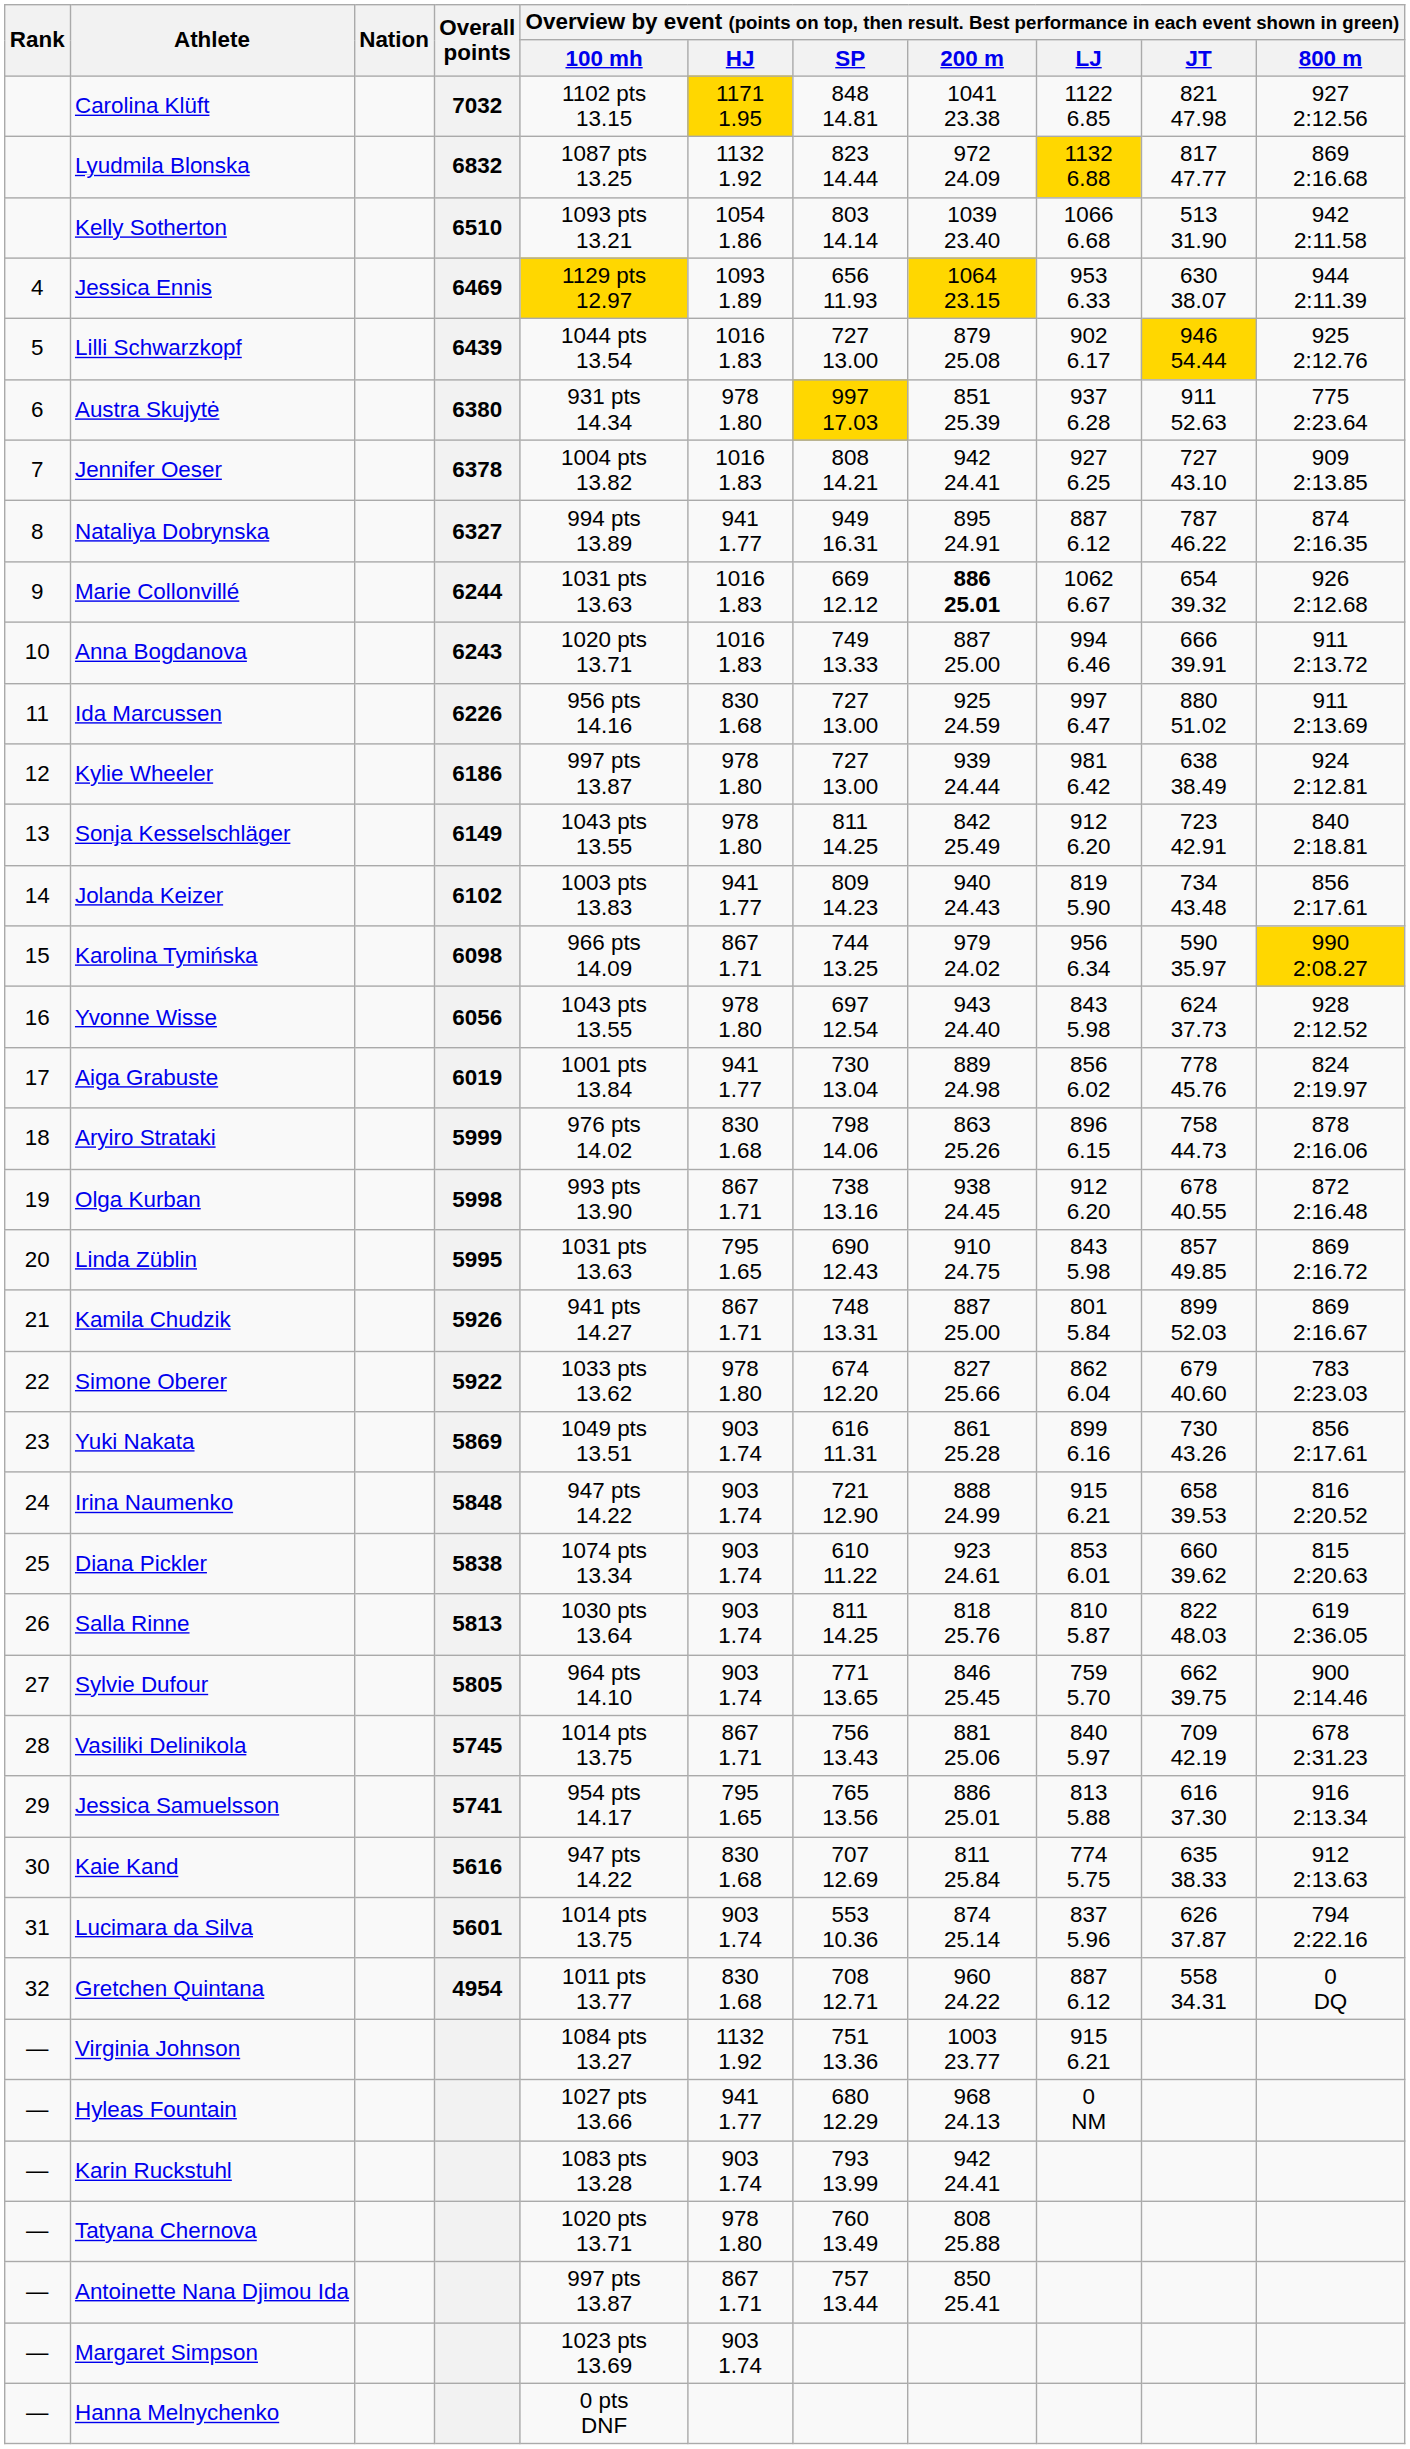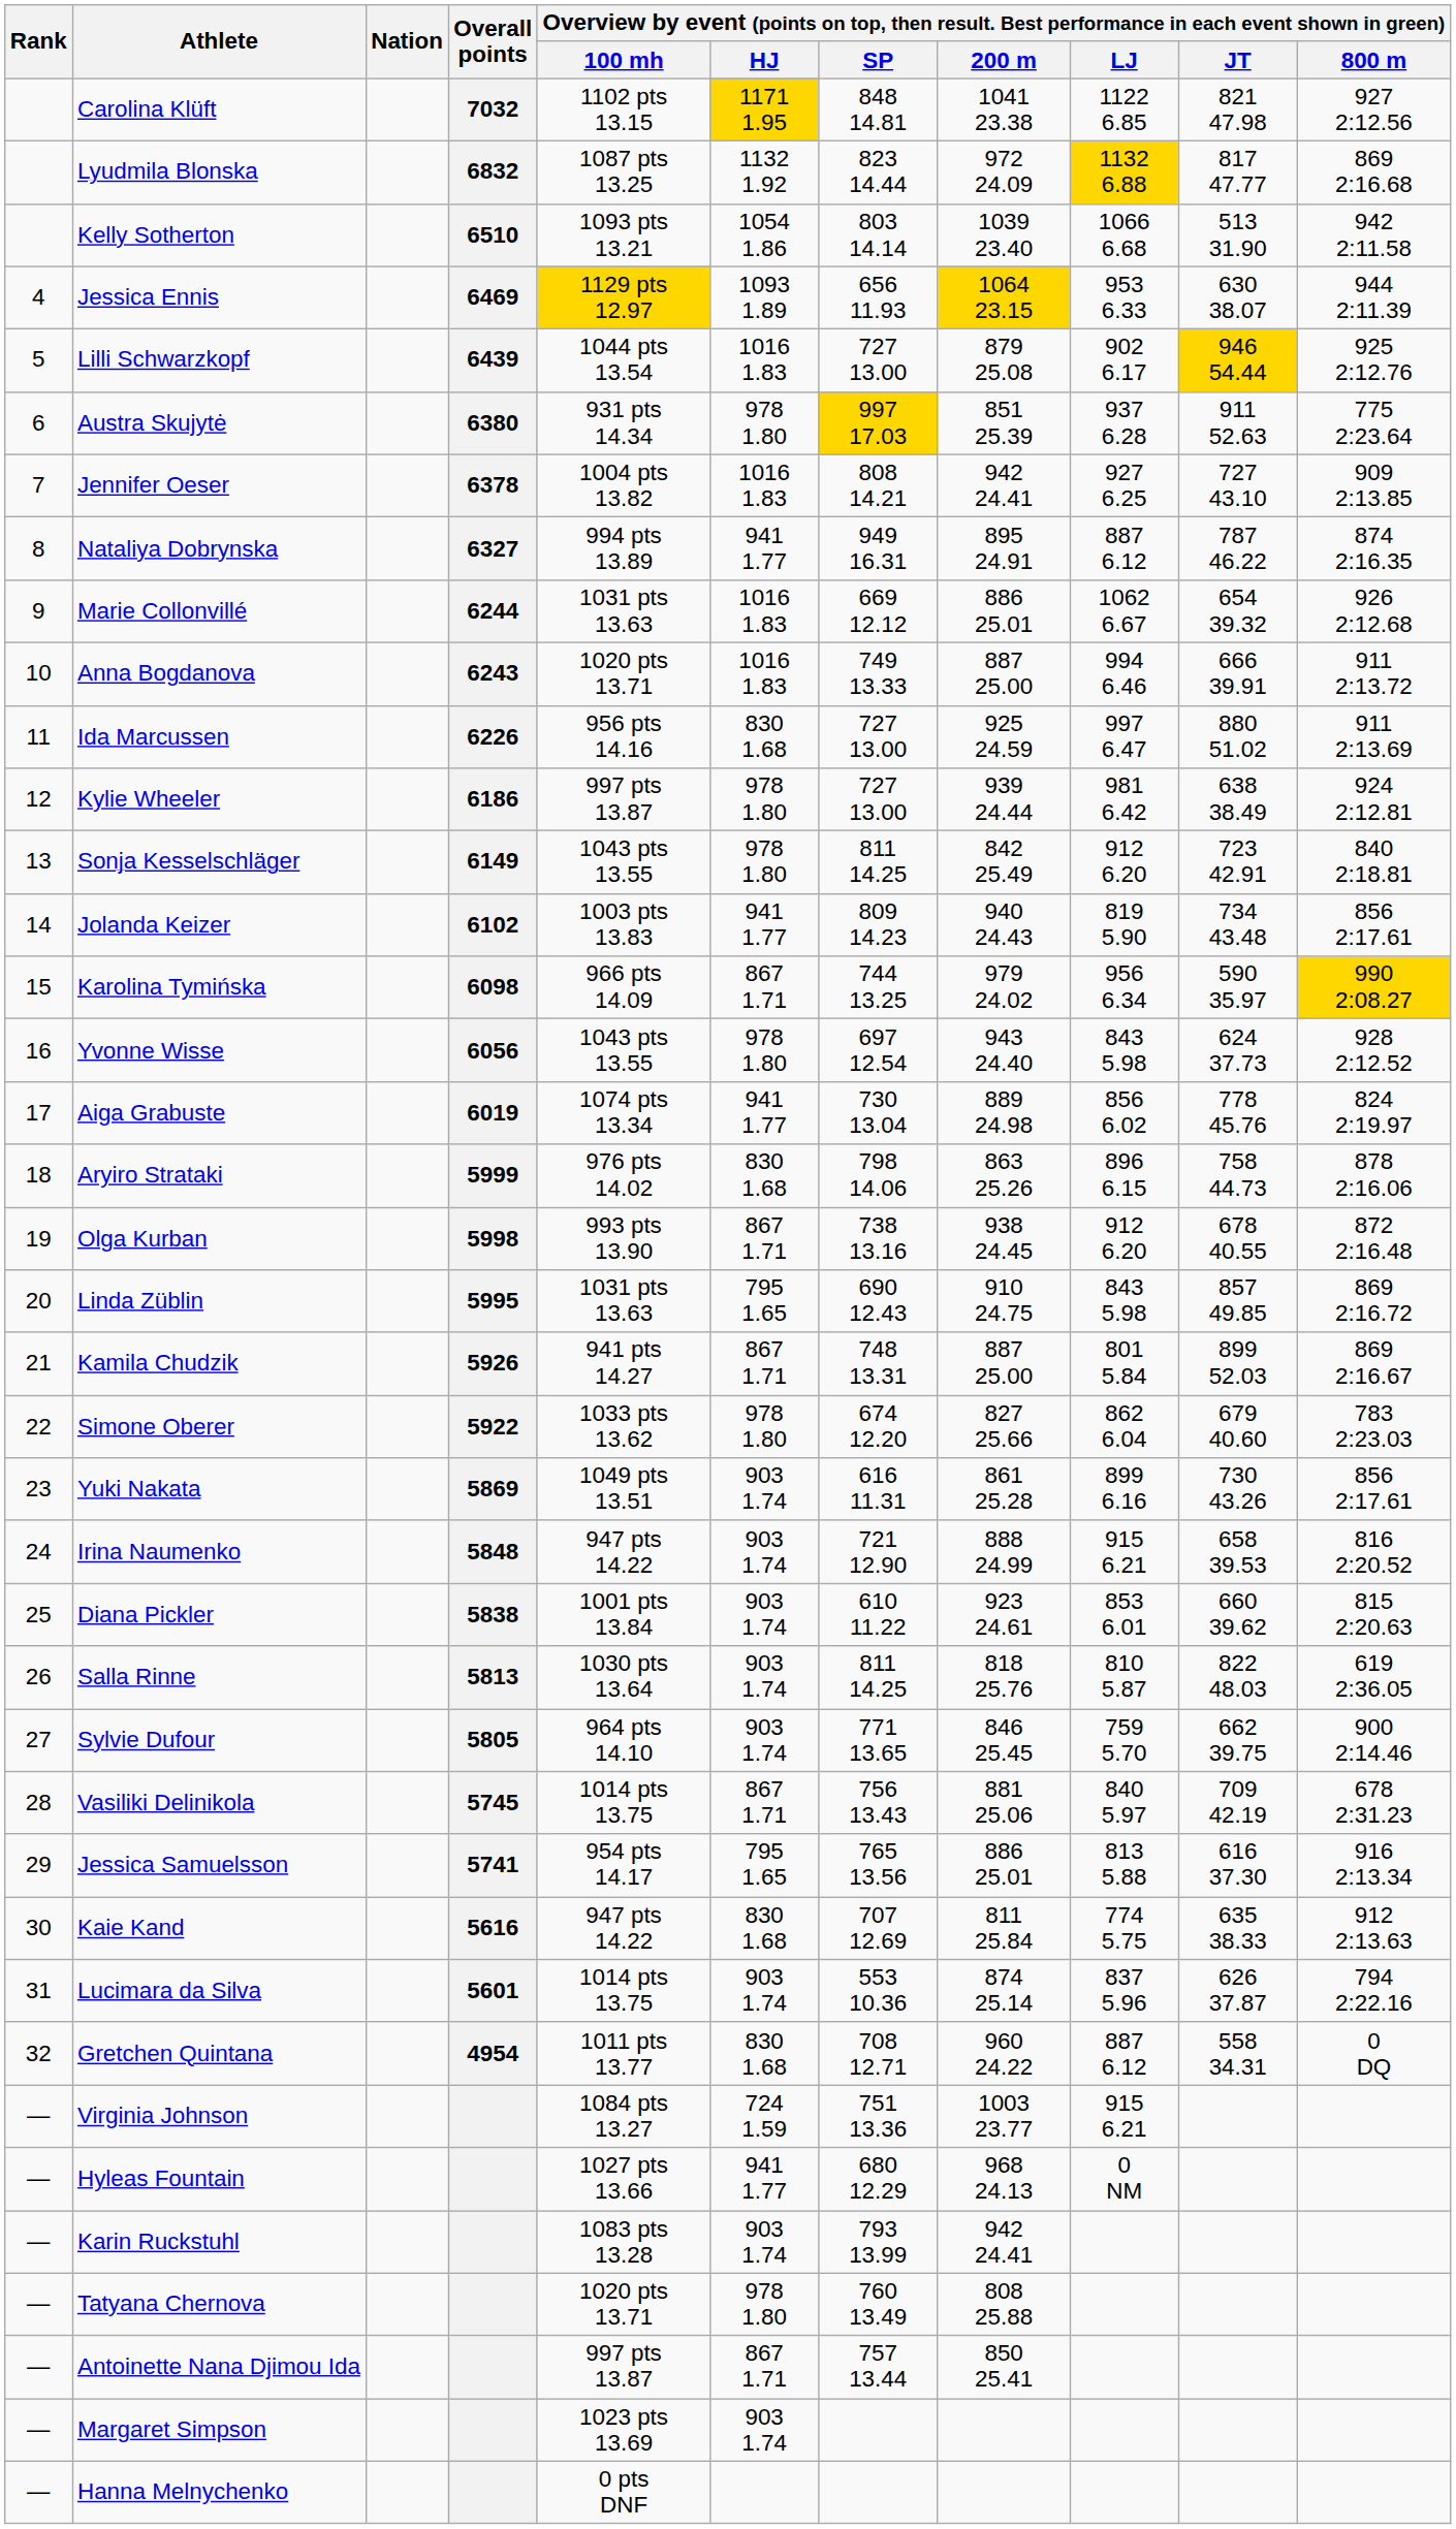Marie Collonvillé | column 8: bold -> normal
Aiga Grabuste | column 5: 1001 pts 13.84 -> 1074 pts 13.34
Diana Pickler | column 5: 1074 pts 13.34 -> 1001 pts 13.84
Virginia Johnson | column 6: 1132 1.92 -> 724 1.59
